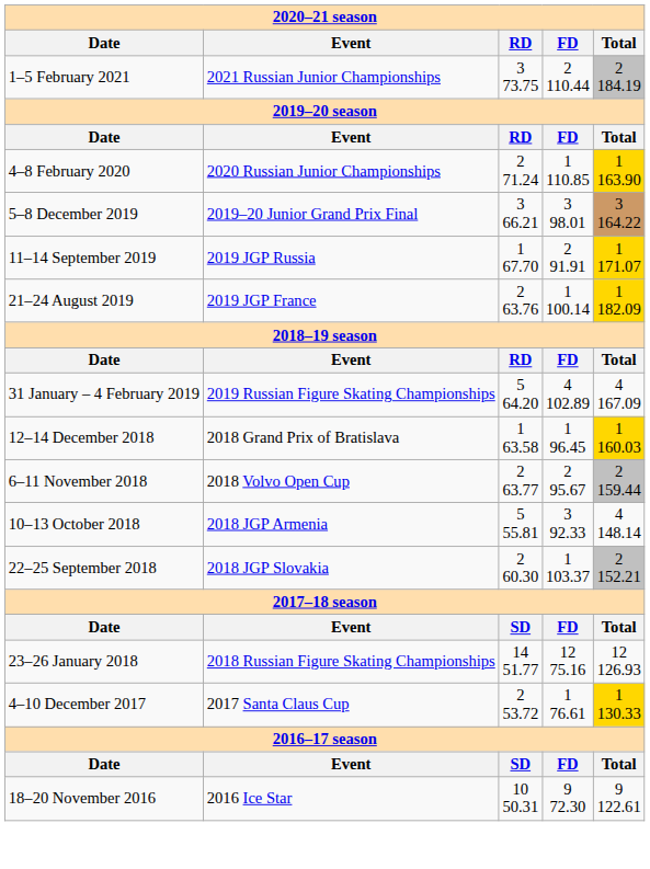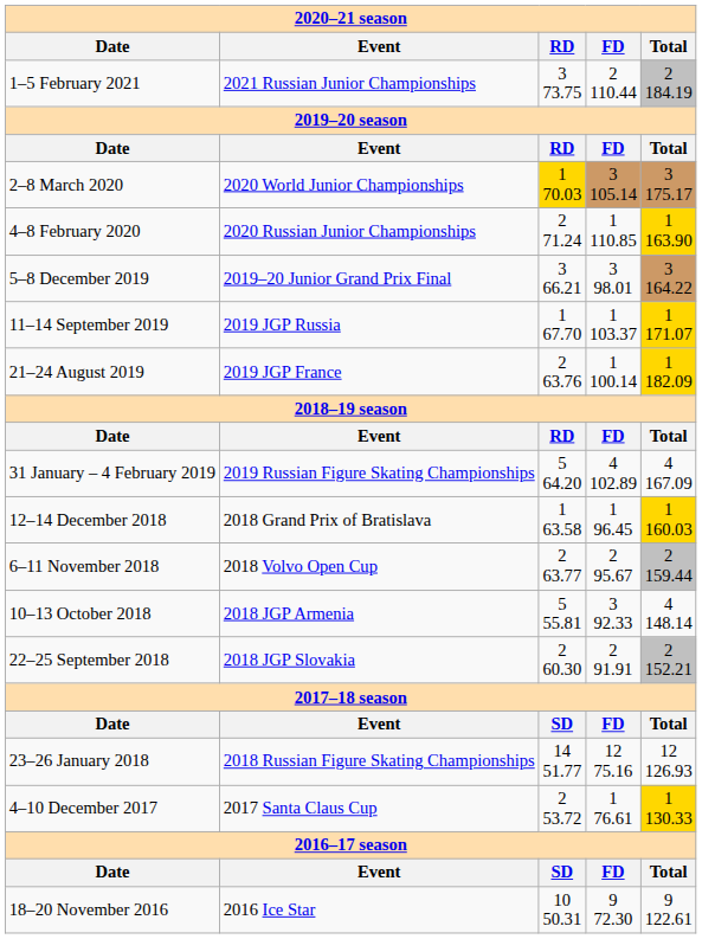+ row: 2–8 March 2020 | 2020 World Junior Championships | 1 70.03 | 3 105.14 | 3 175.17
11–14 September 2019 | FD: 2 91.91 -> 1 103.37
22–25 September 2018 | FD: 1 103.37 -> 2 91.91
